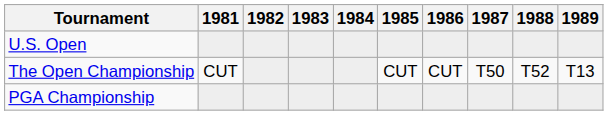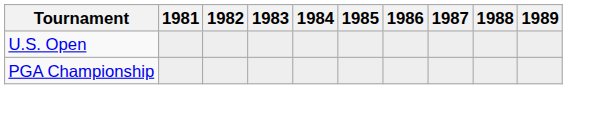- row: The Open Championship | CUT | CUT | CUT | T50 | T52 | T13
